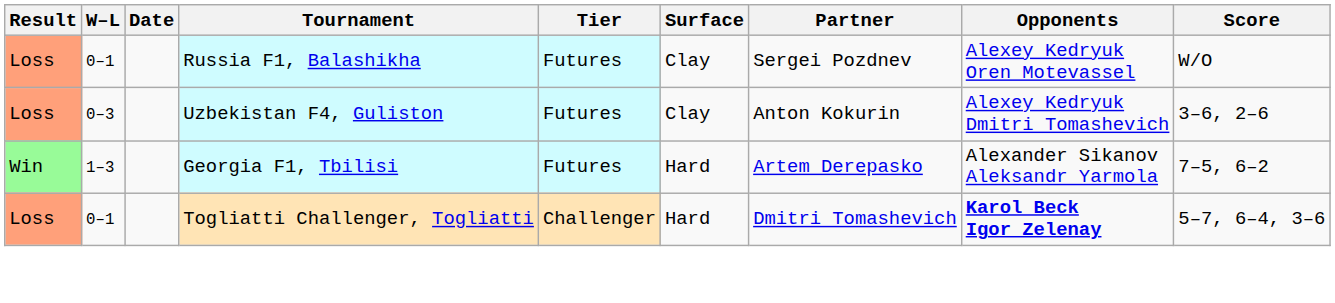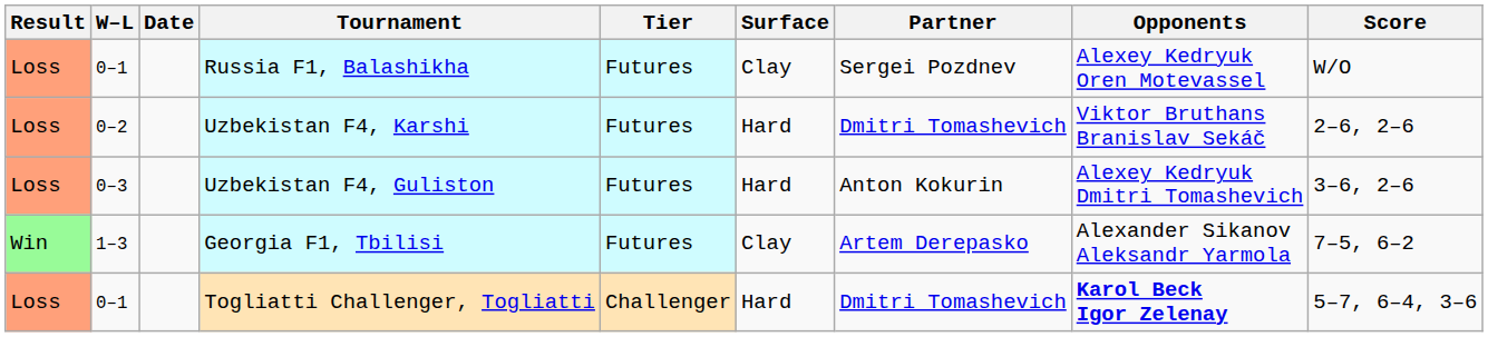+ row: Loss | 0–2 | Uzbekistan F4, Karshi | Futures | Hard | Dmitri Tomashevich | Viktor Bruthans Branislav Sekáč | 2–6, 2–6
Uzbekistan F4, Guliston | Surface: Clay -> Hard
Georgia F1, Tbilisi | Surface: Hard -> Clay
